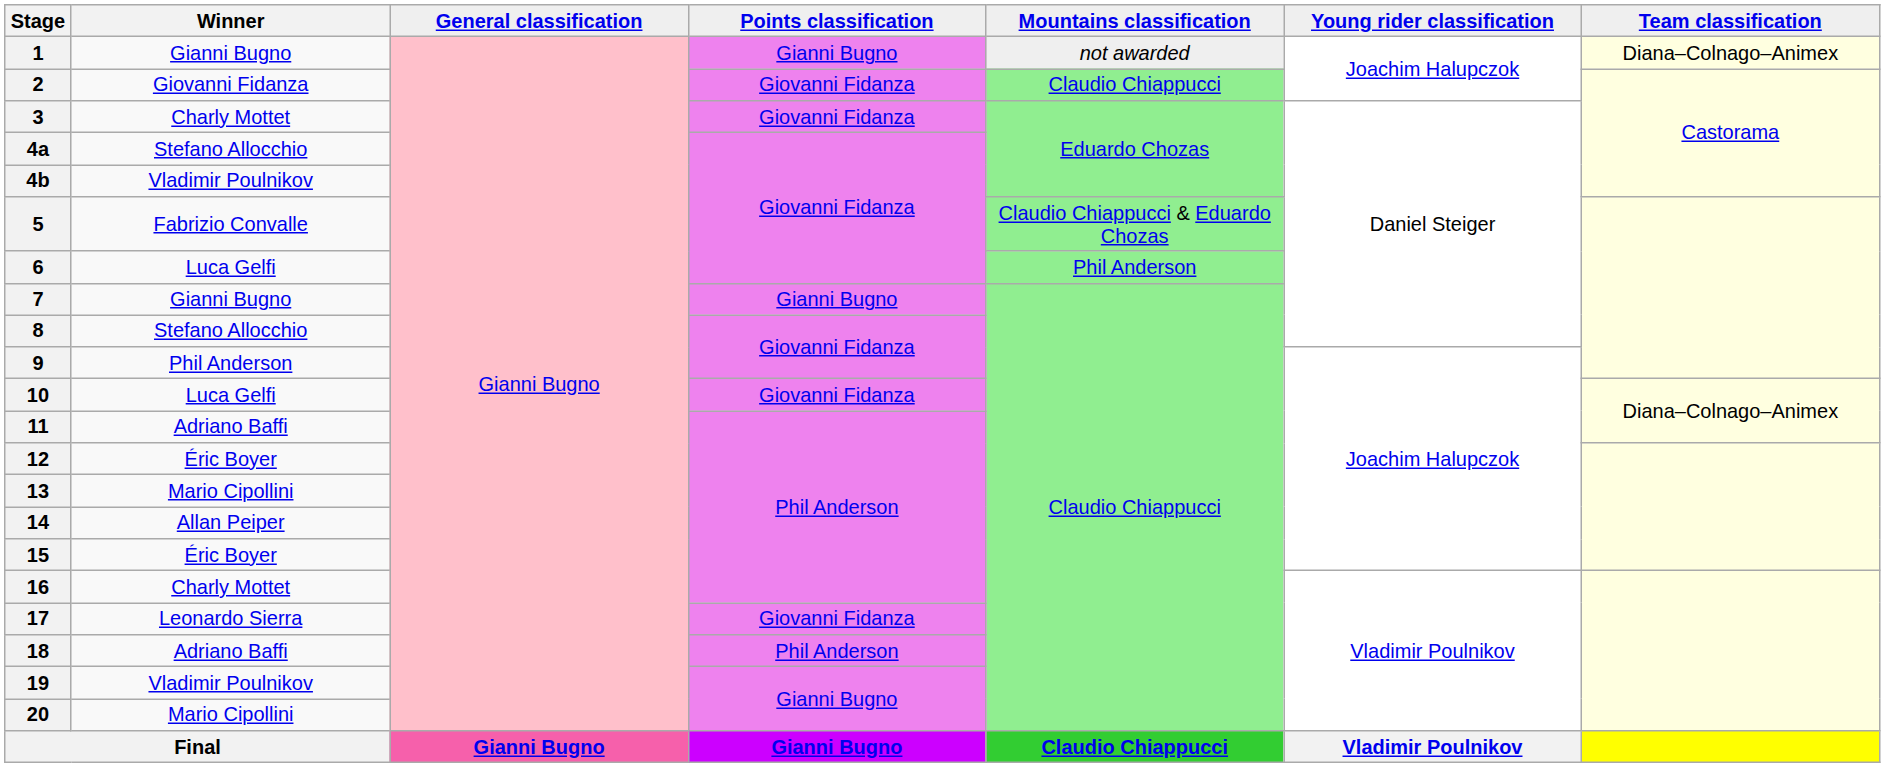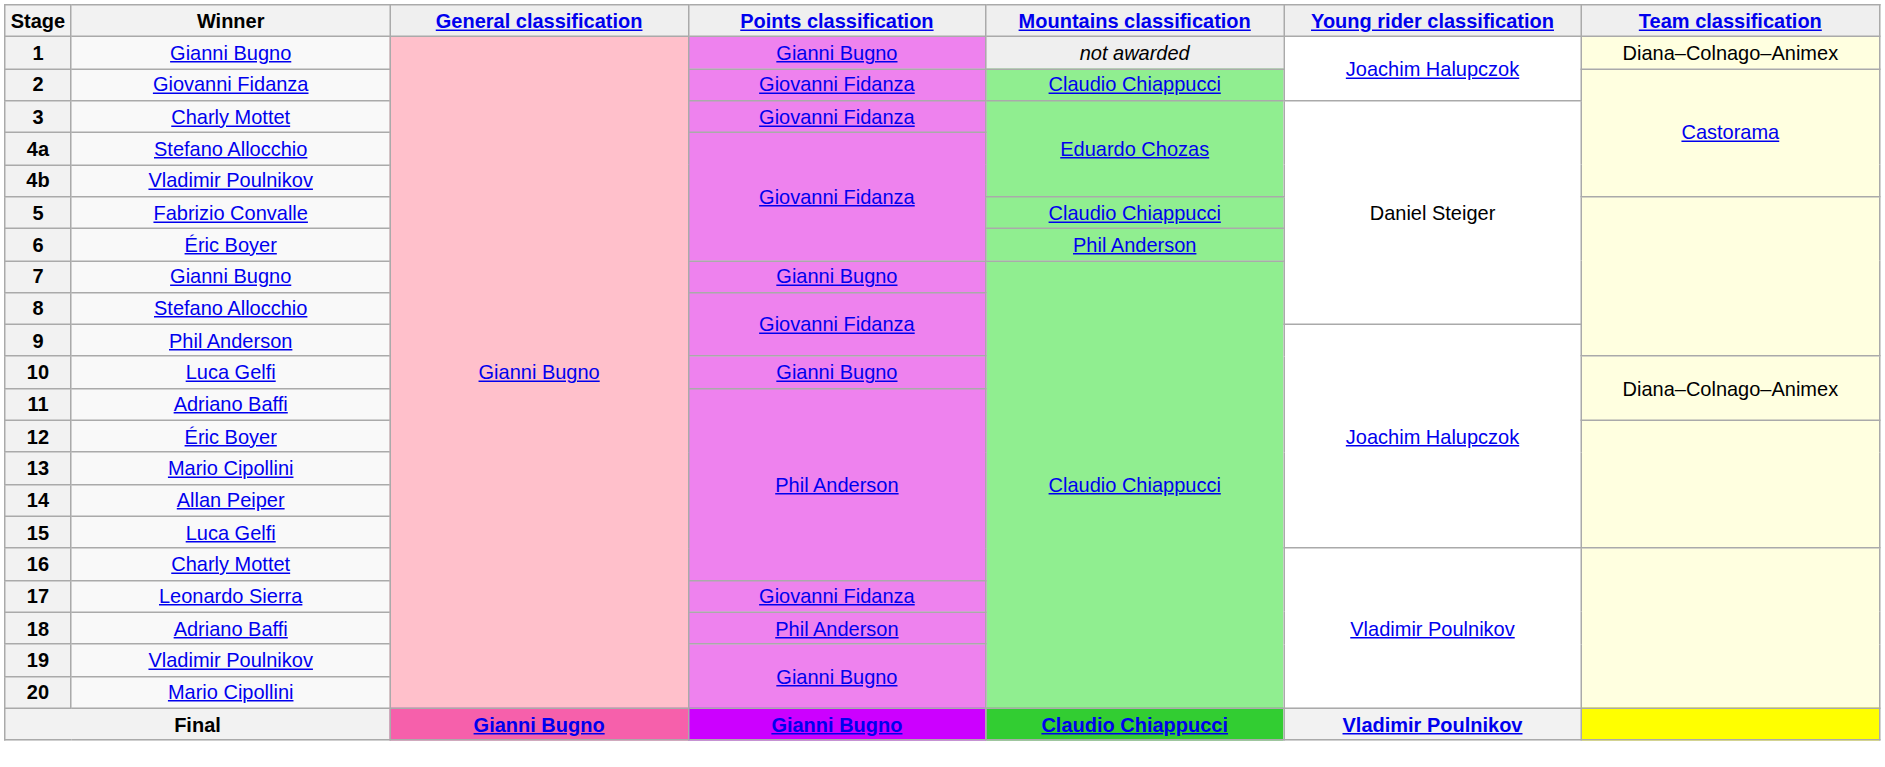5 | Mountains classification: Claudio Chiappucci & Eduardo Chozas -> Claudio Chiappucci
6 | Winner: Luca Gelfi -> Éric Boyer
10 | Points classification: Giovanni Fidanza -> Gianni Bugno
15 | Winner: Éric Boyer -> Luca Gelfi
